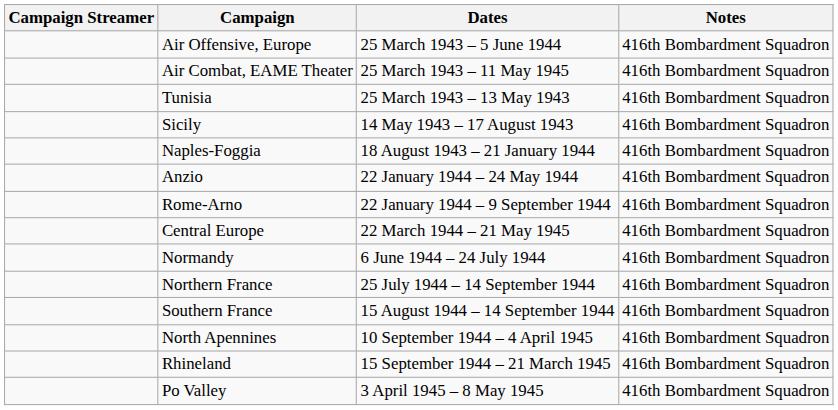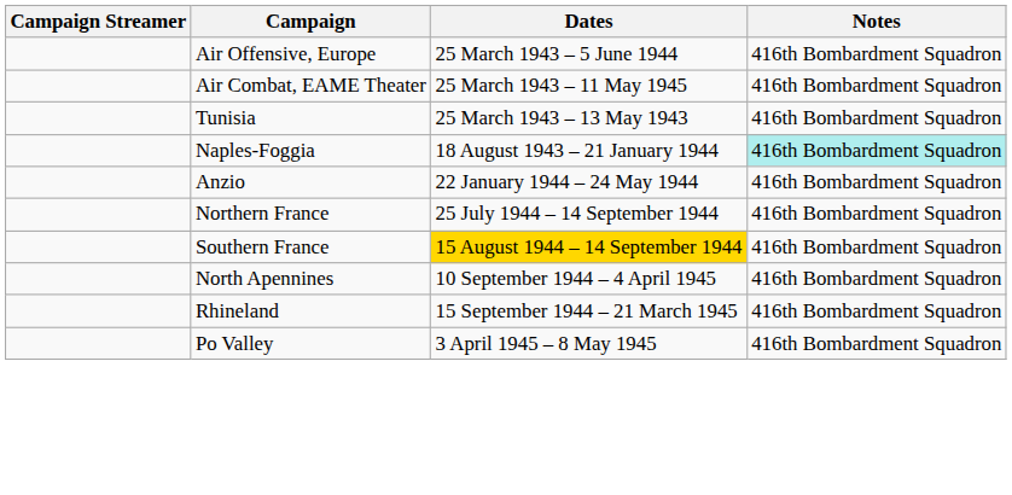- row: Sicily | 14 May 1943 – 17 August 1943 | 416th Bombardment Squadron
Naples-Foggia | Notes: no background -> paleturquoise background
- row: Rome-Arno | 22 January 1944 – 9 September 1944 | 416th Bombardment Squadron
- row: Central Europe | 22 March 1944 – 21 May 1945 | 416th Bombardment Squadron
- row: Normandy | 6 June 1944 – 24 July 1944 | 416th Bombardment Squadron
Southern France | Dates: no background -> gold background
